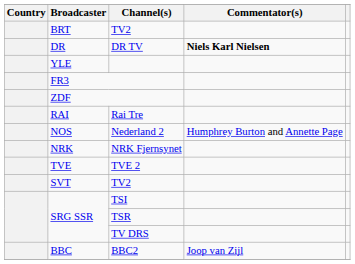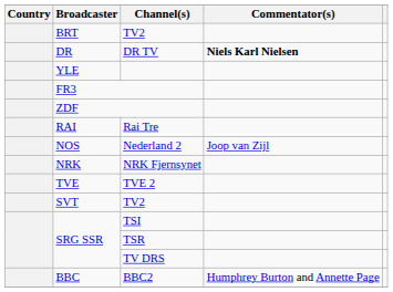Nederland 2 | Commentator(s): Humphrey Burton and Annette Page -> Joop van Zijl
BBC2 | Commentator(s): Joop van Zijl -> Humphrey Burton and Annette Page
